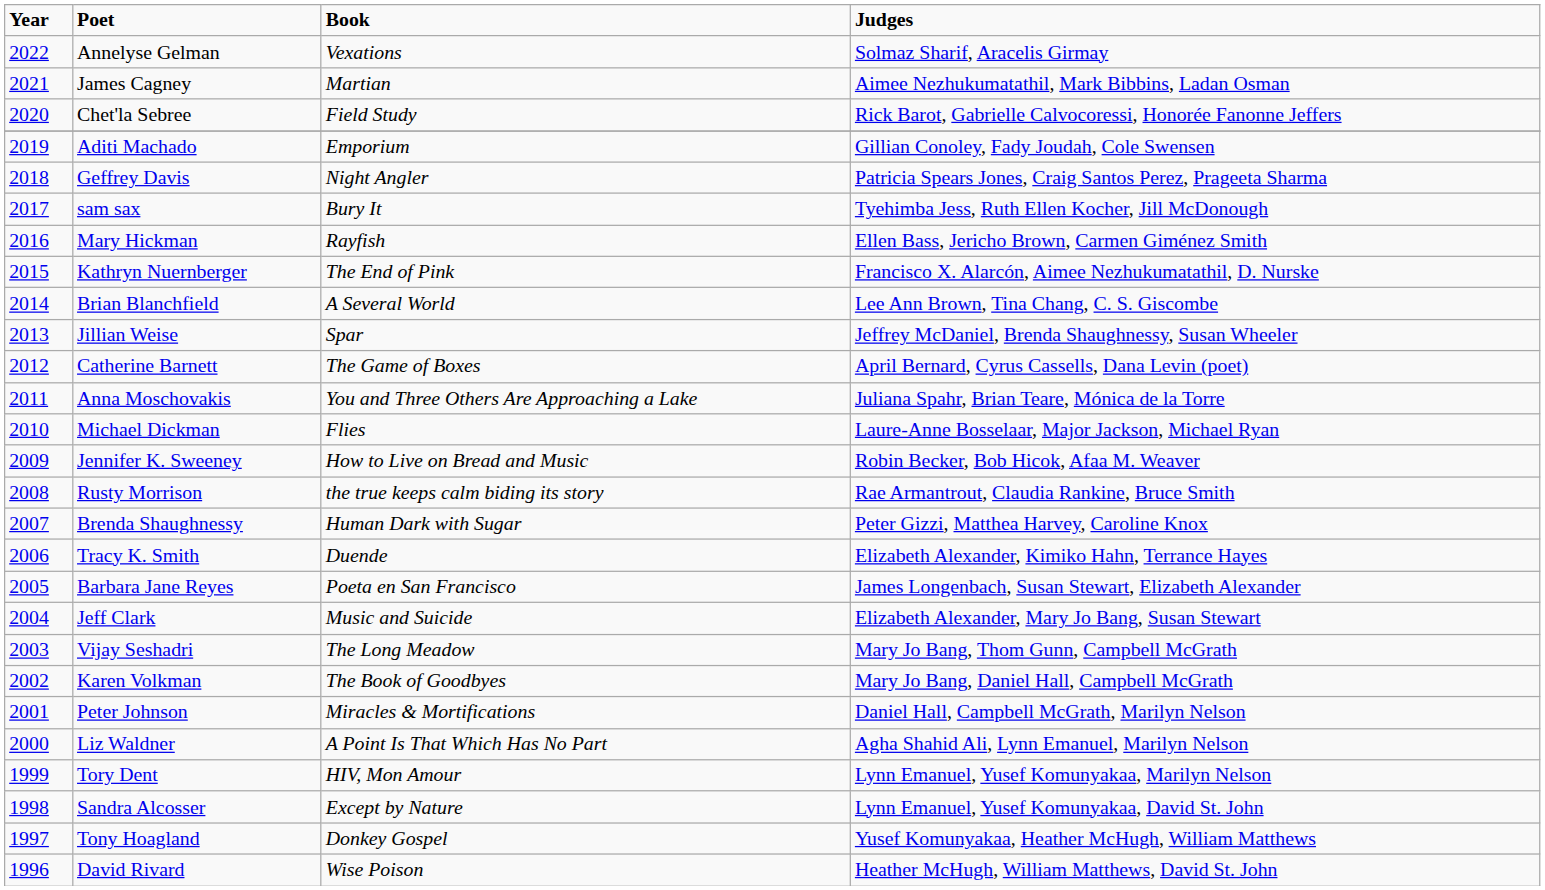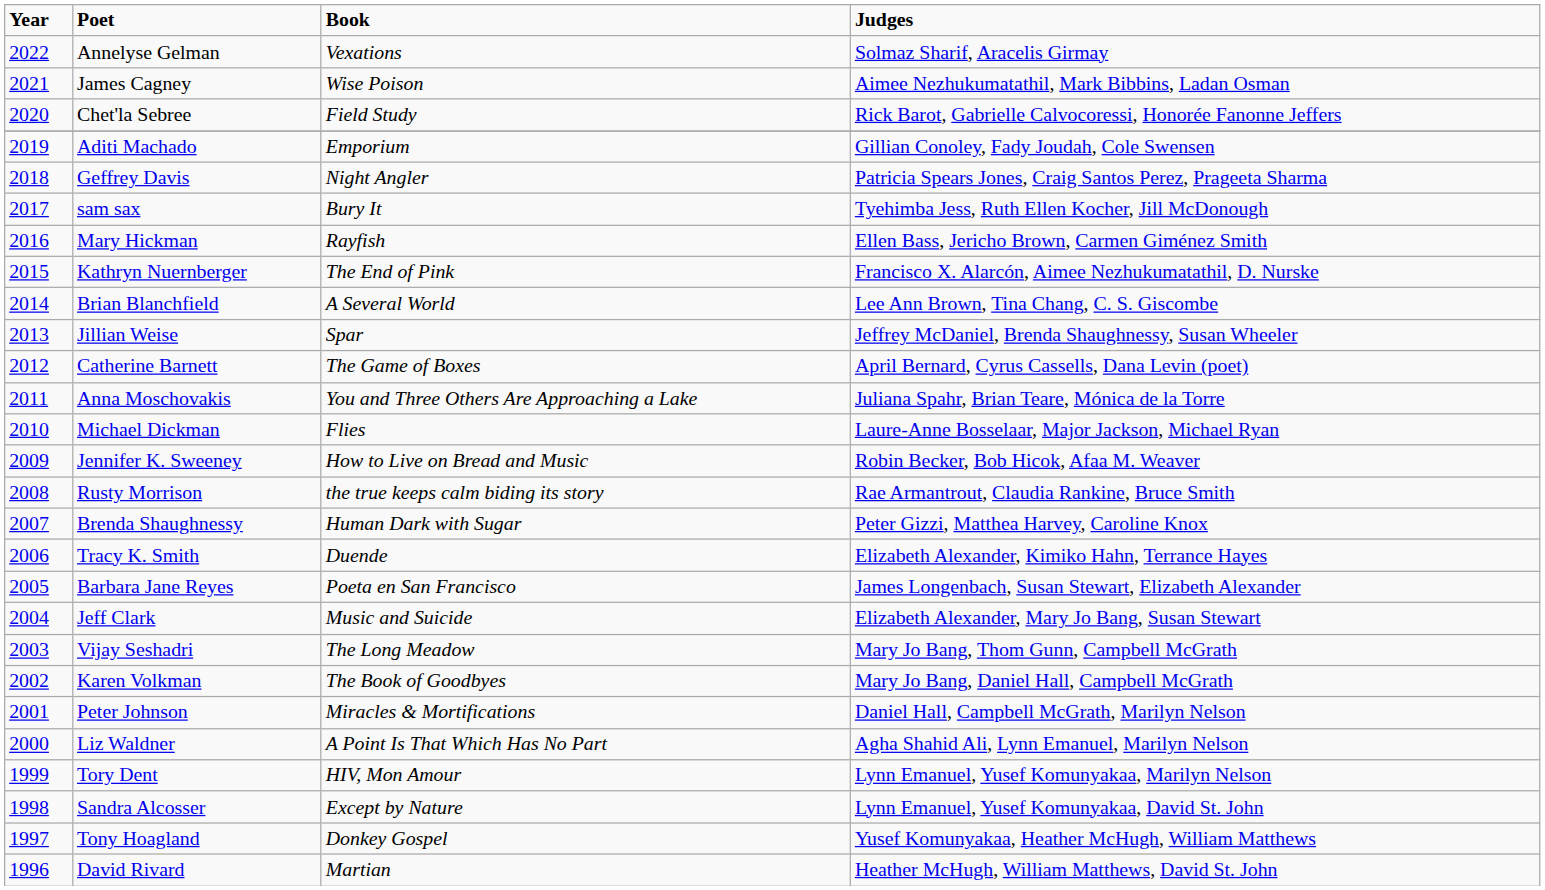James Cagney | Book: Martian -> Wise Poison
David Rivard | Book: Wise Poison -> Martian
